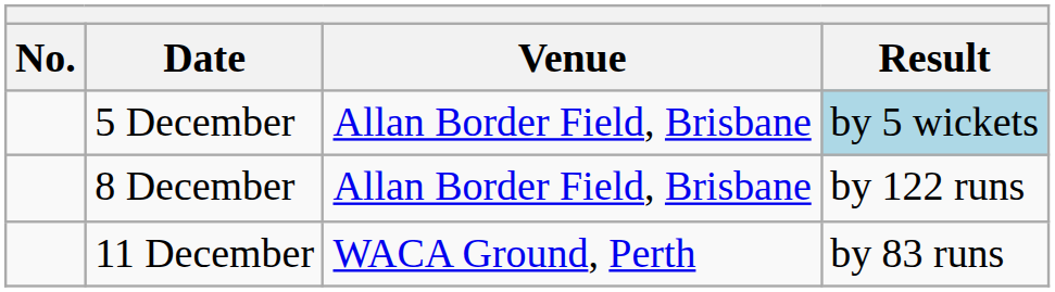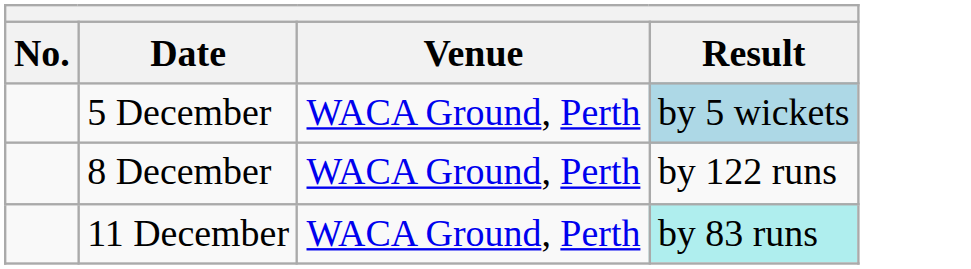5 December | Venue: Allan Border Field, Brisbane -> WACA Ground, Perth
8 December | Venue: Allan Border Field, Brisbane -> WACA Ground, Perth
11 December | Result: no background -> paleturquoise background
